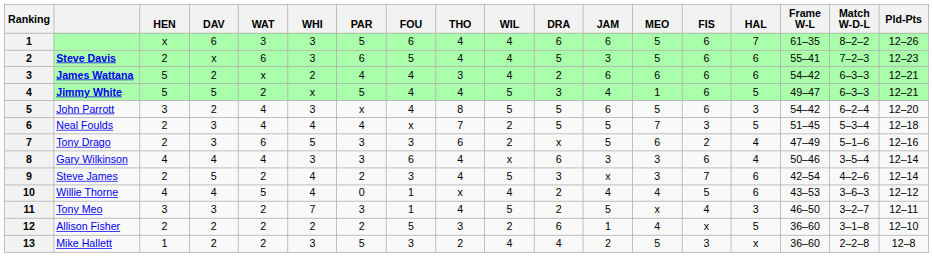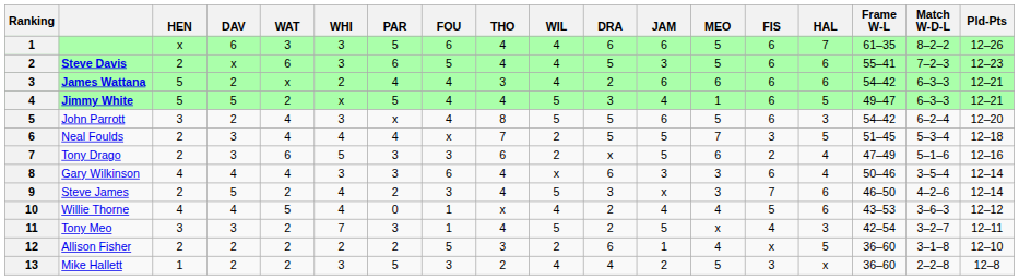Steve James | Frame W-L: 42–54 -> 46–50
Tony Meo | Frame W-L: 46–50 -> 42–54
